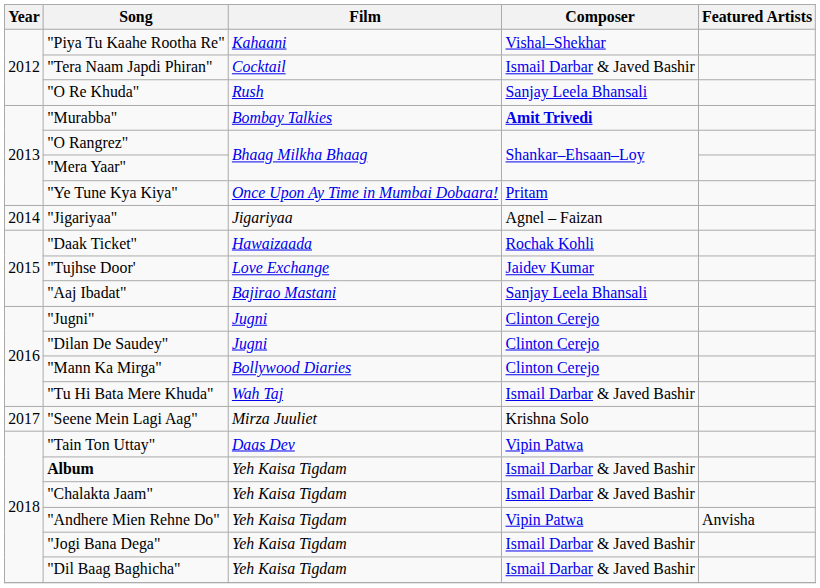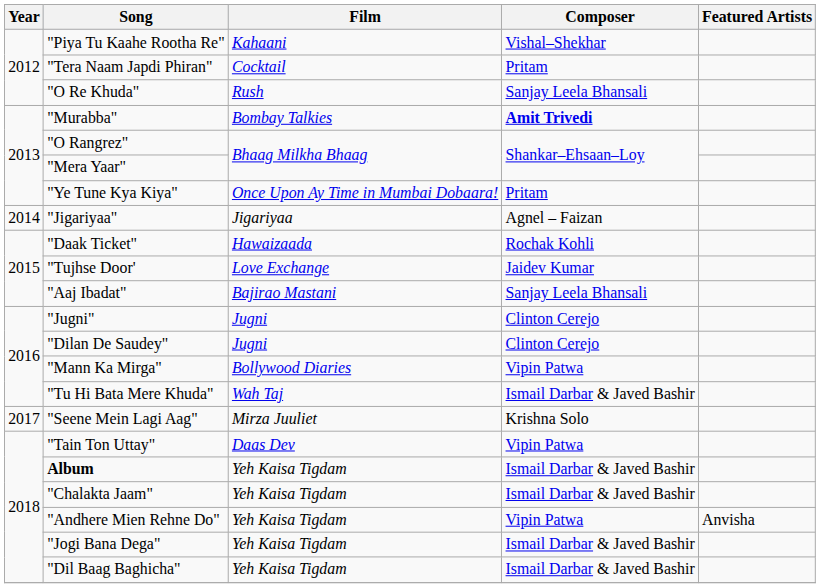"Tera Naam Japdi Phiran" | Composer: Ismail Darbar & Javed Bashir -> Pritam
"Mann Ka Mirga" | Composer: Clinton Cerejo -> Vipin Patwa
